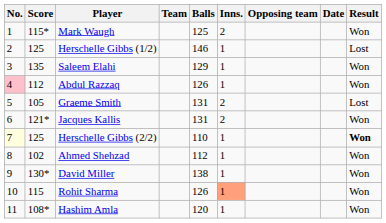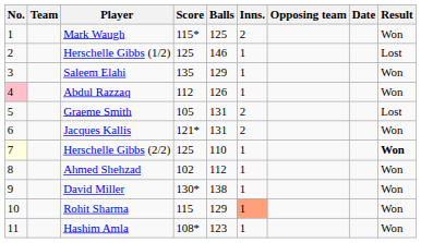columns swapped: Score <-> Team
Rohit Sharma | Balls: 126 -> 129
Hashim Amla | Balls: 120 -> 123
